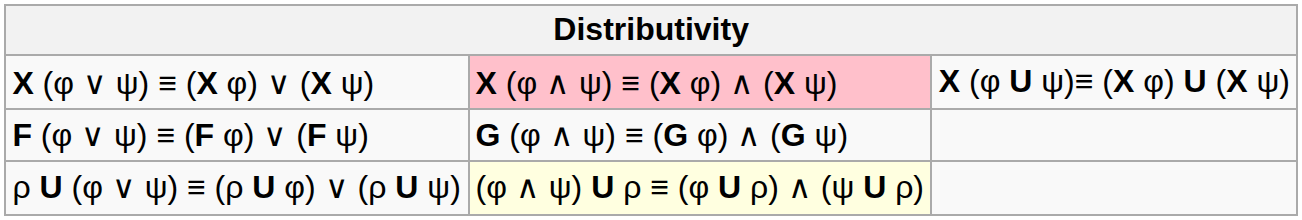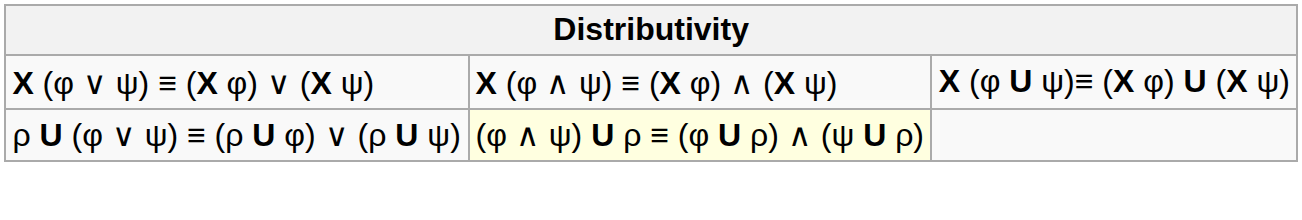X (φ ∨ ψ) ≡ (X φ) ∨ (X ψ) | column 2: pink background -> no background
- row: F (φ ∨ ψ) ≡ (F φ) ∨ (F ψ) | G (φ ∧ ψ) ≡ (G φ) ∧ (G ψ)
